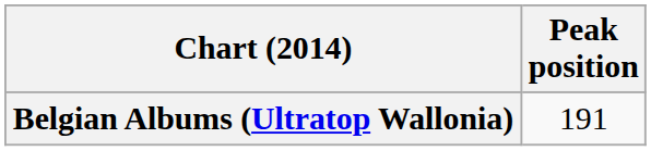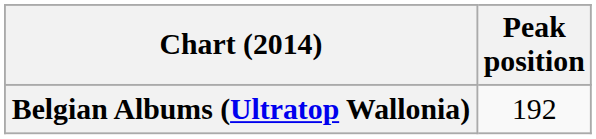Belgian Albums (Ultratop Wallonia) | Peak position: 191 -> 192
